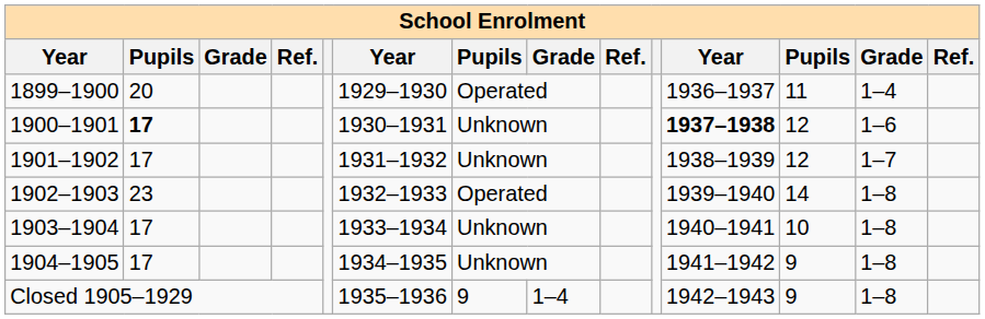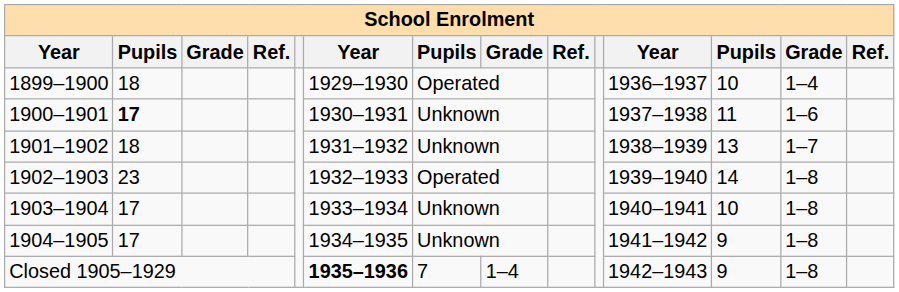1899–1900 | column 2: 20 -> 18
1899–1900 | column 12: 11 -> 10
1900–1901 | column 11: bold -> normal
1900–1901 | column 12: 12 -> 11
1901–1902 | column 2: 17 -> 18
1901–1902 | column 12: 12 -> 13
Closed 1905–1929 | column 6: normal -> bold
Closed 1905–1929 | column 7: 9 -> 7
